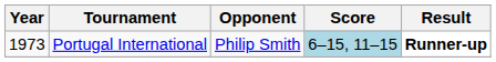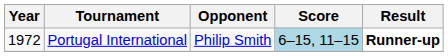Portugal International | Year: 1973 -> 1972
